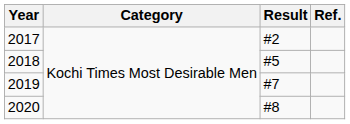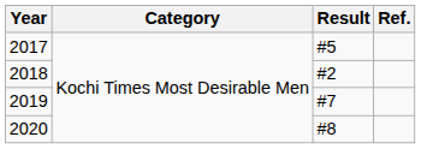2017 | Result: #2 -> #5
2018 | Result: #5 -> #2
